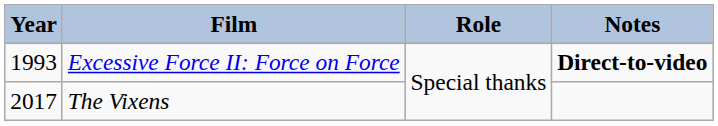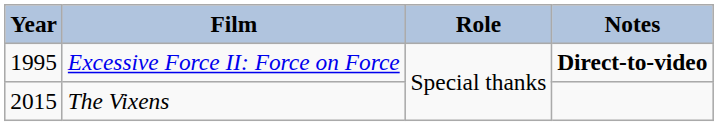Excessive Force II: Force on Force | Year: 1993 -> 1995
The Vixens | Year: 2017 -> 2015
